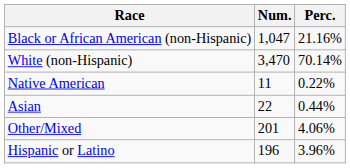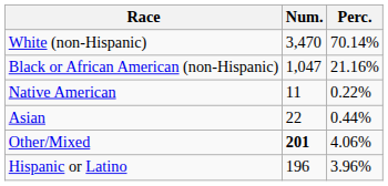rows swapped: White (non-Hispanic) <-> Black or African American (non-Hispanic)
Other/Mixed | Num.: normal -> bold
